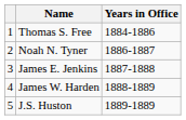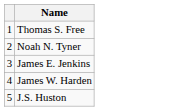- column: Years in Office | 1884-1886 | 1886-1887 | 1887-1888 | 1888-1889 | 1889-1889
